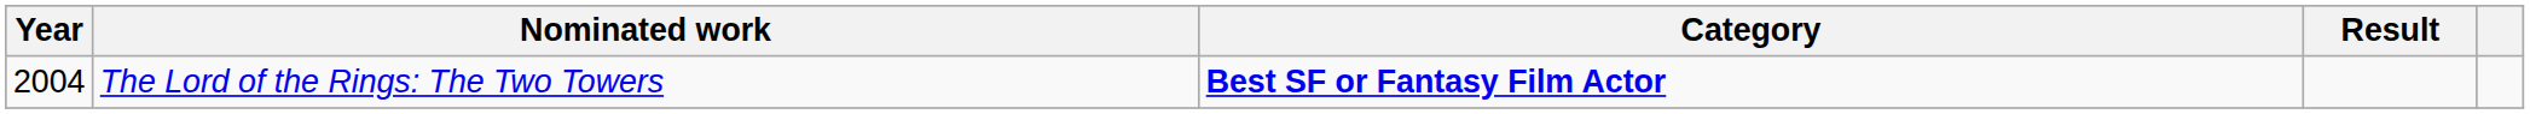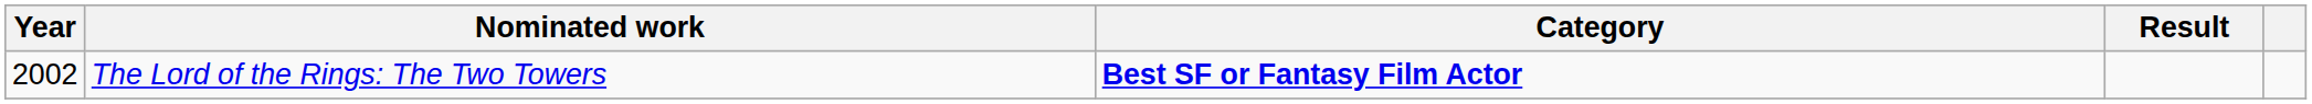The Lord of the Rings: The Two Towers | Year: 2004 -> 2002
